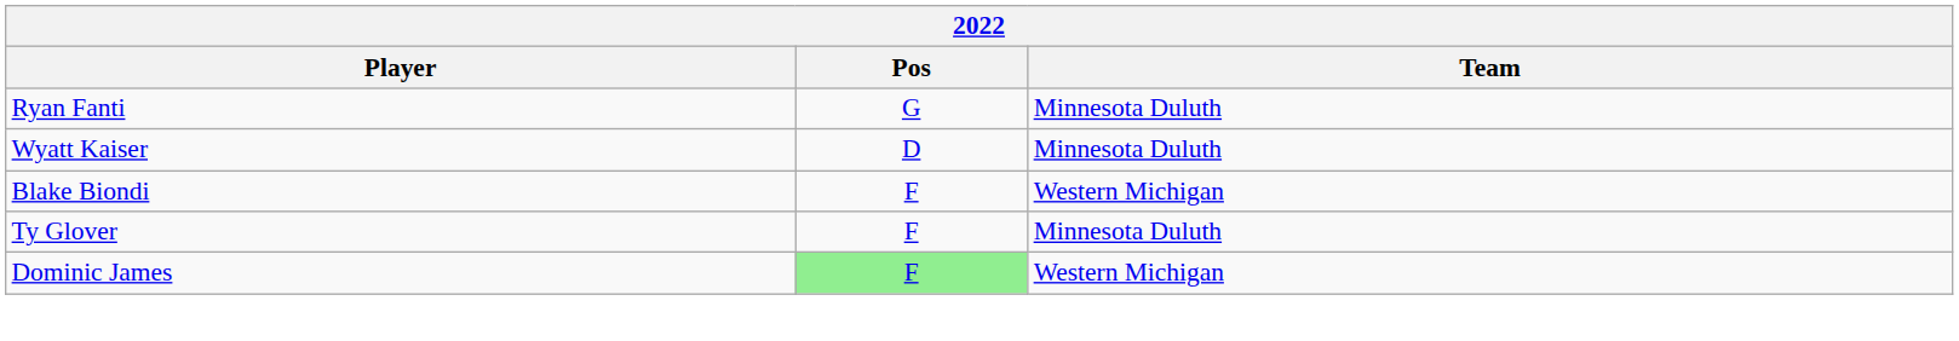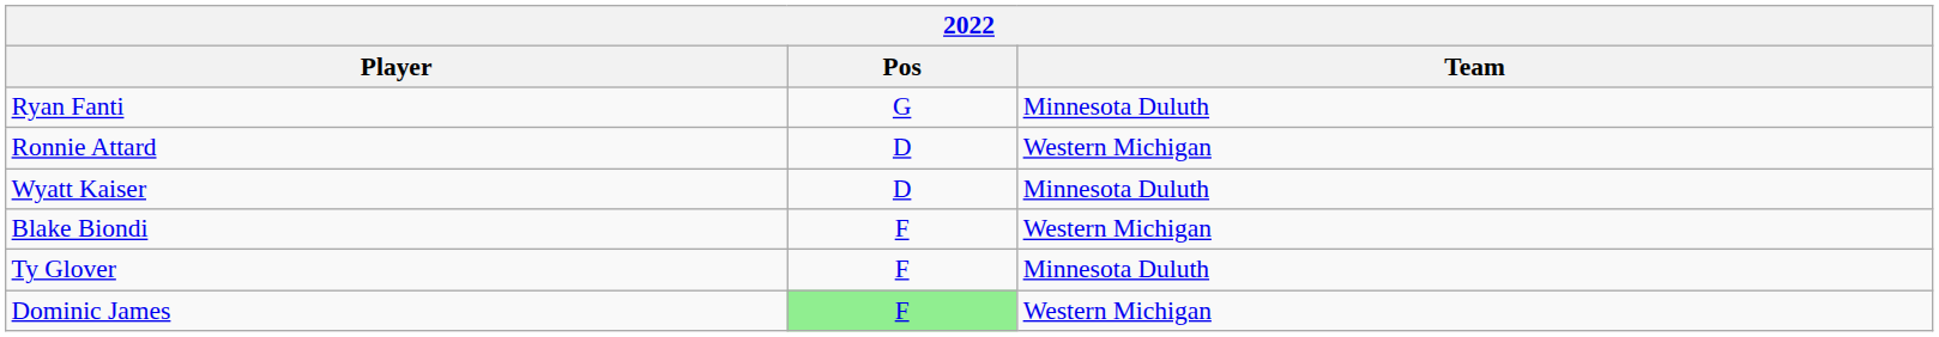+ row: Ronnie Attard | D | Western Michigan
